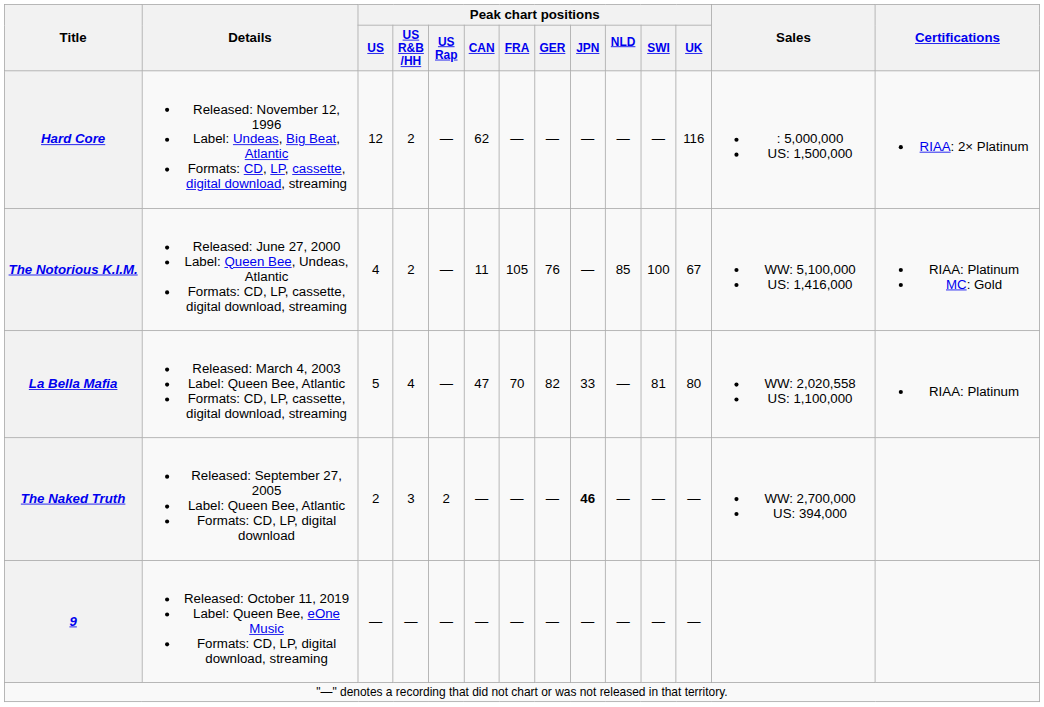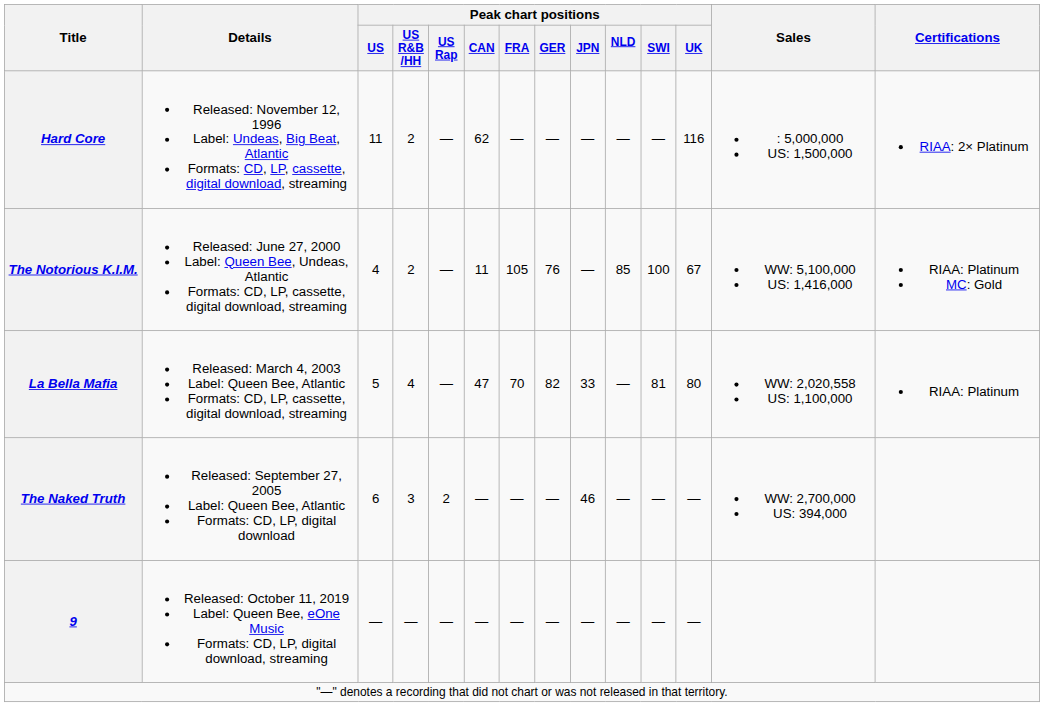Hard Core | Peak chart positions / US: 12 -> 11
The Naked Truth | Peak chart positions / US: 2 -> 6
The Naked Truth | Peak chart positions / JPN: bold -> normal
